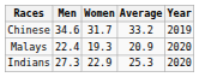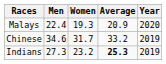rows swapped: Malays <-> Chinese
Indians | Women: 22.9 -> 23.2
Indians | Average: normal -> bold
Indians | Year: 2020 -> 2019
